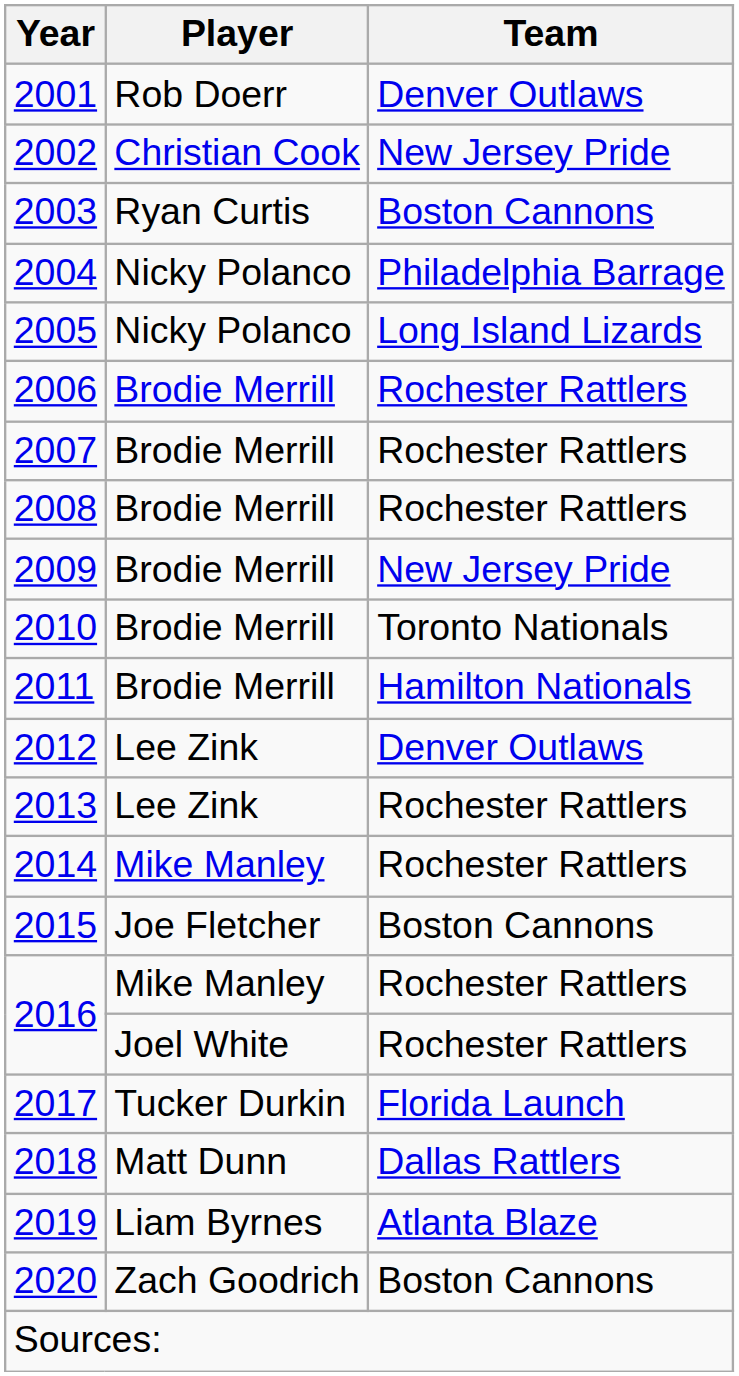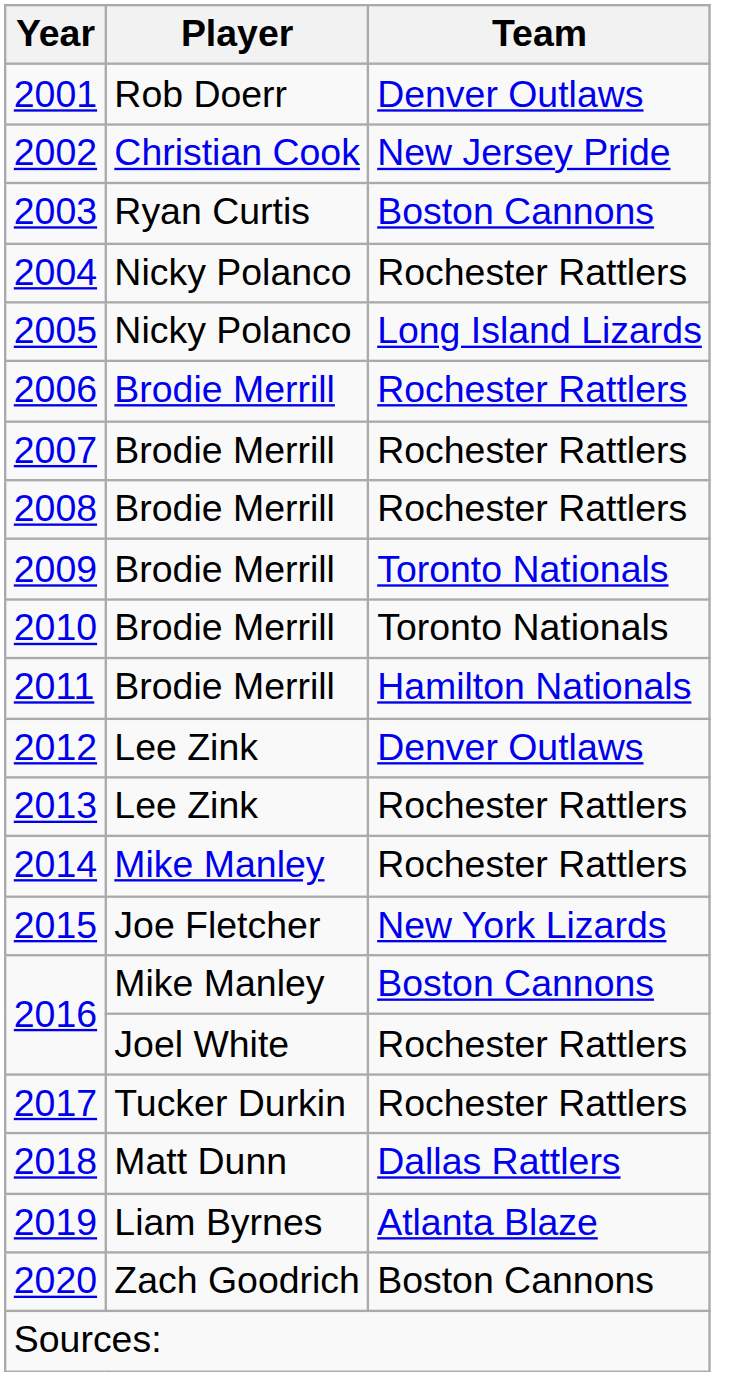2004 | Team: Philadelphia Barrage -> Rochester Rattlers
2009 | Team: New Jersey Pride -> Toronto Nationals
2015 | Team: Boston Cannons -> New York Lizards
2016 / Mike Manley | Team: Rochester Rattlers -> Boston Cannons
2017 | Team: Florida Launch -> Rochester Rattlers
